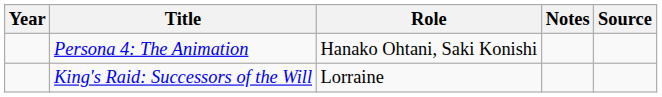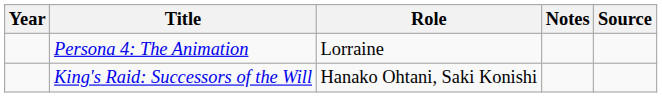Persona 4: The Animation | Role: Hanako Ohtani, Saki Konishi -> Lorraine
King's Raid: Successors of the Will | Role: Lorraine -> Hanako Ohtani, Saki Konishi
